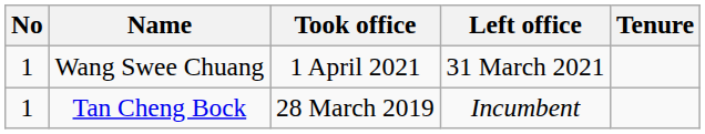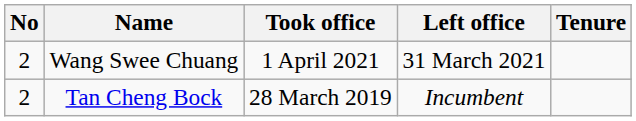Wang Swee Chuang | No: 1 -> 2
Tan Cheng Bock | No: 1 -> 2
